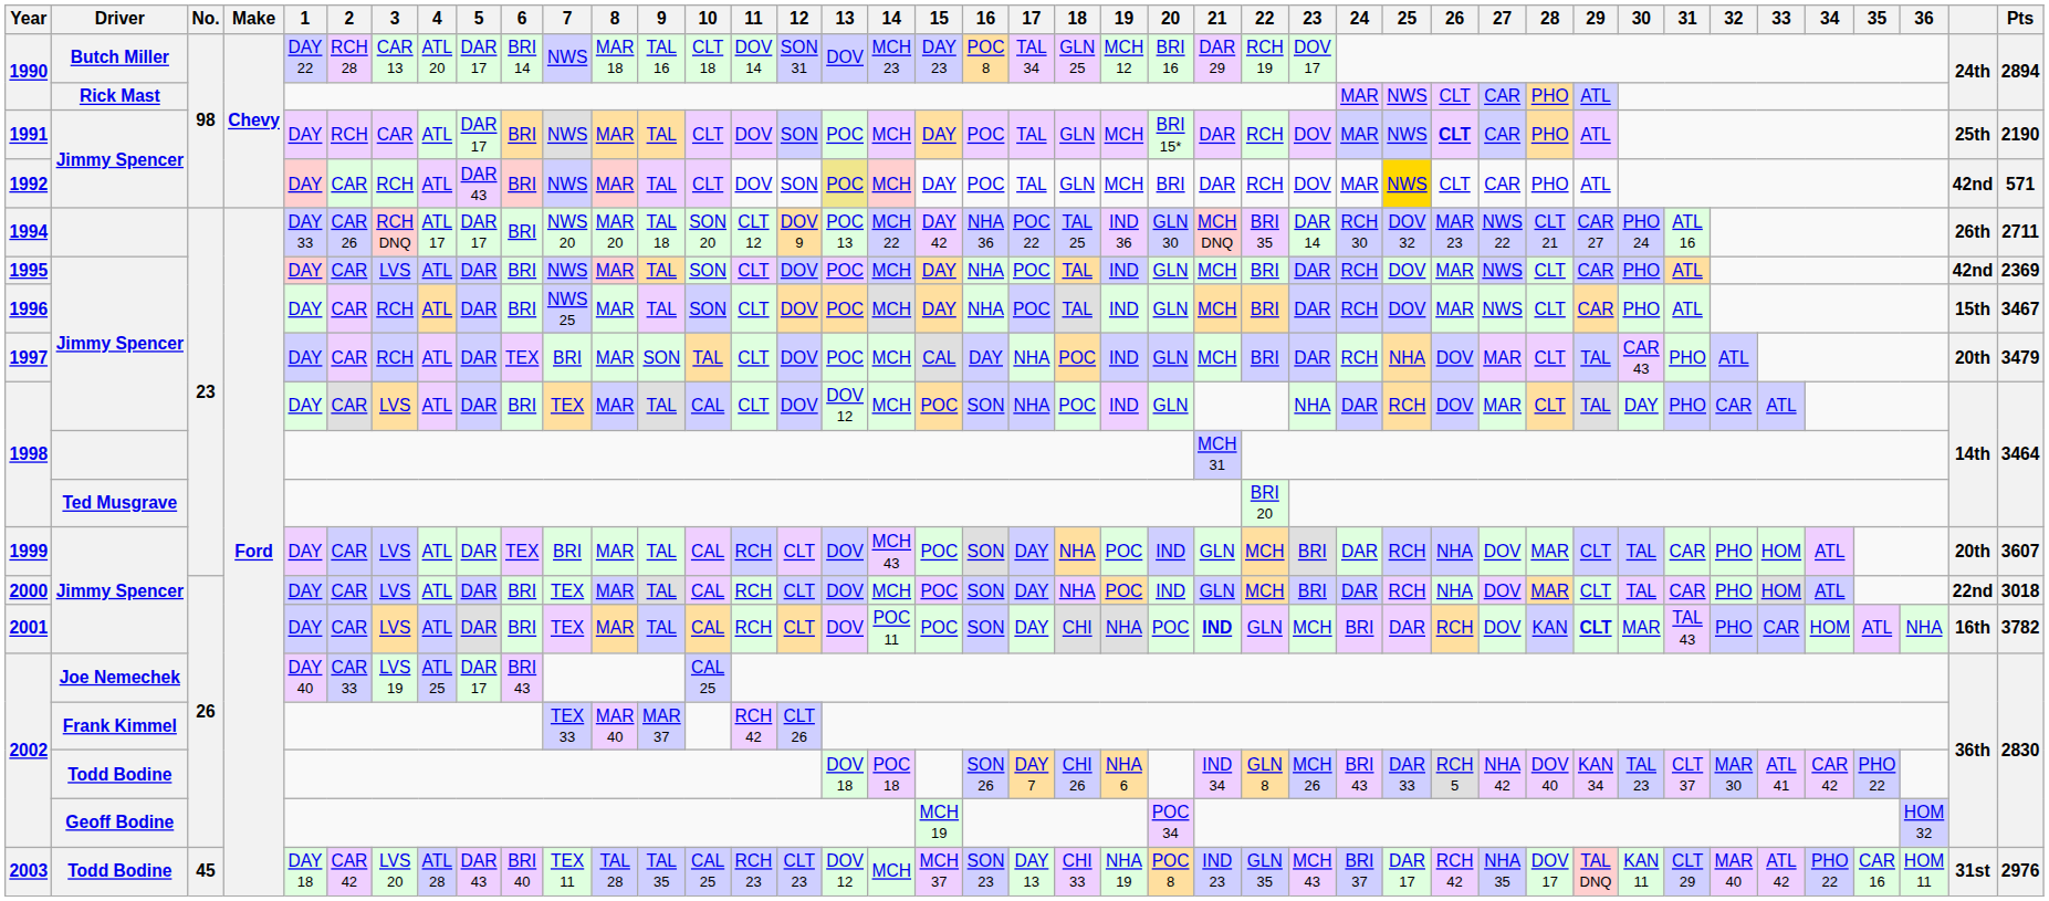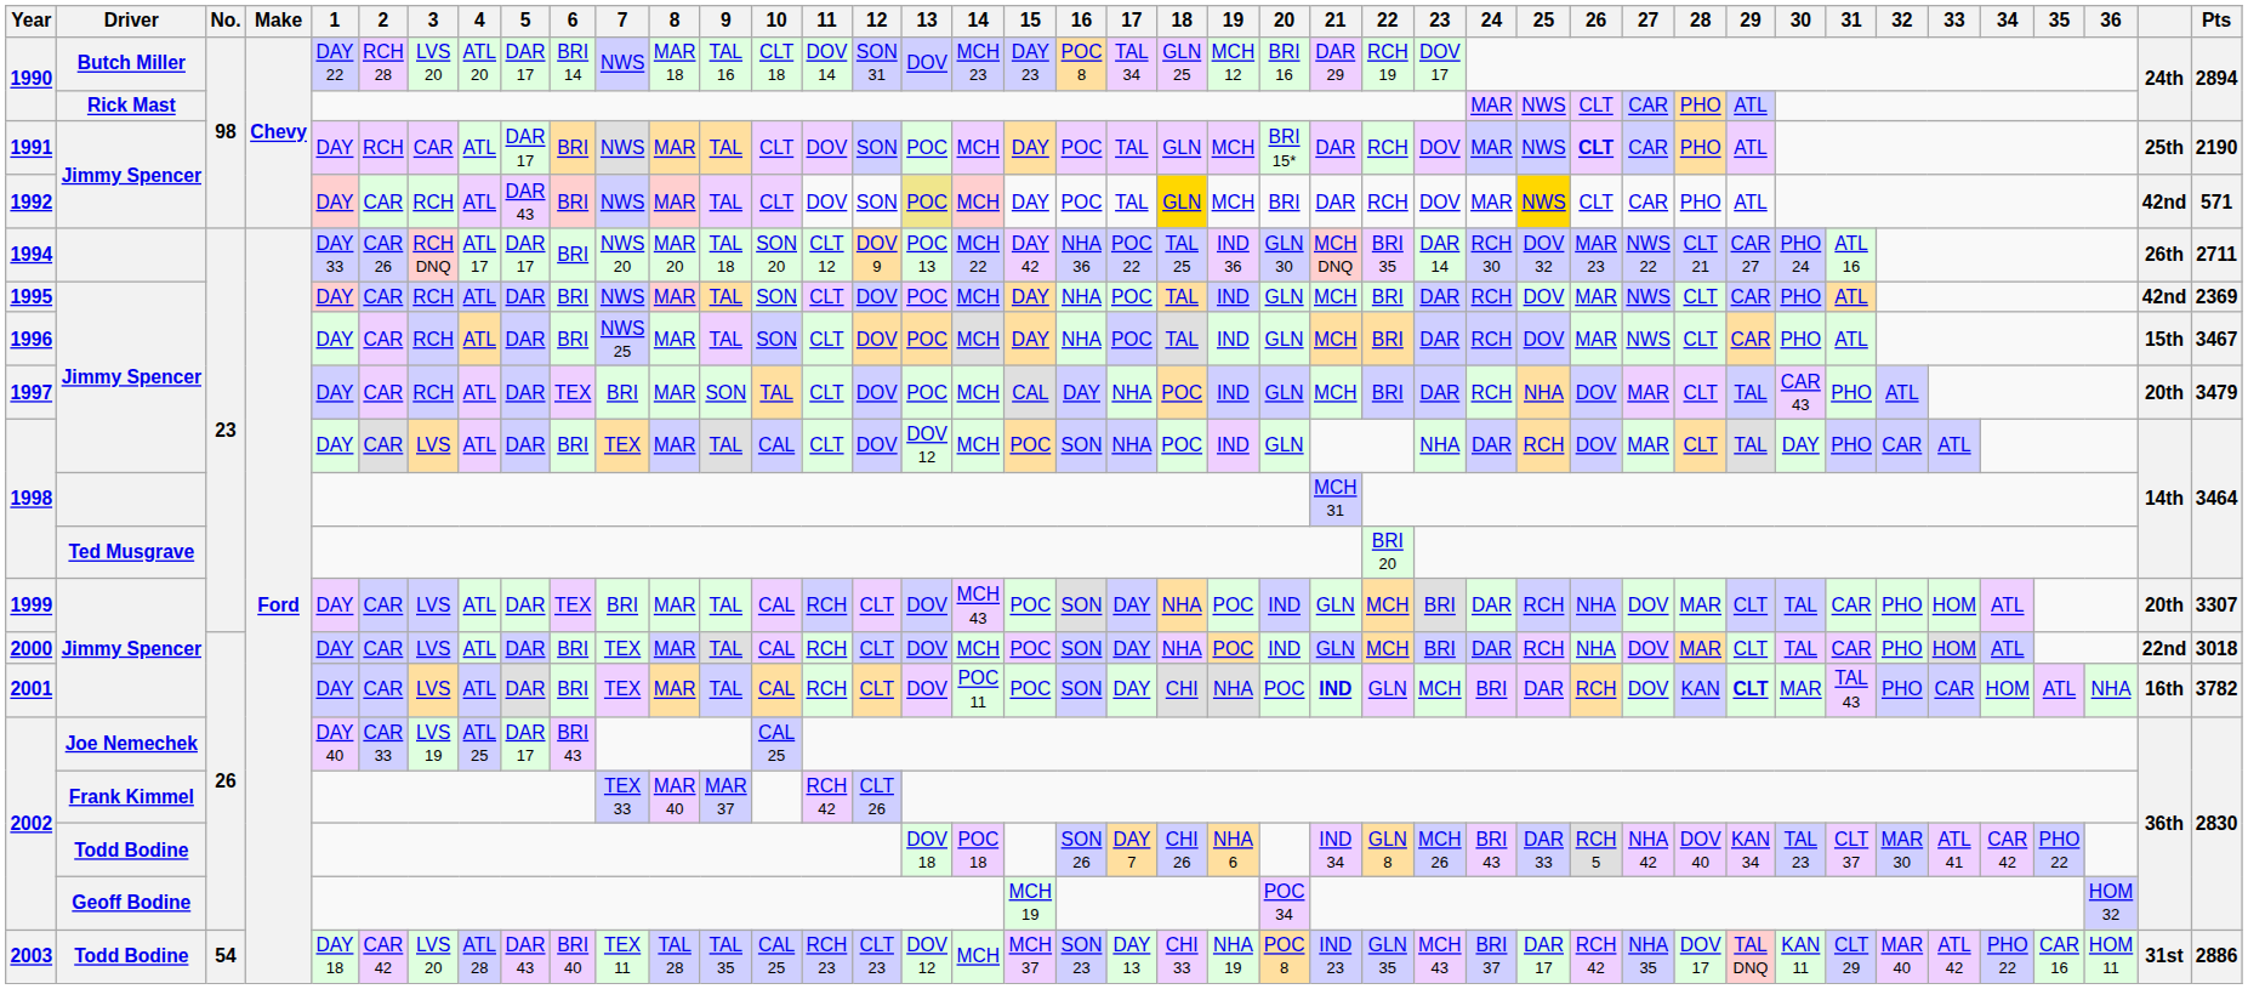1990 / Butch Miller | 3: CAR 13 -> LVS 20
1992 | 18: no background -> gold background
1995 | 3: LVS -> RCH
1999 | Pts: 3607 -> 3307
2003 | No.: 45 -> 54
2003 | Pts: 2976 -> 2886
